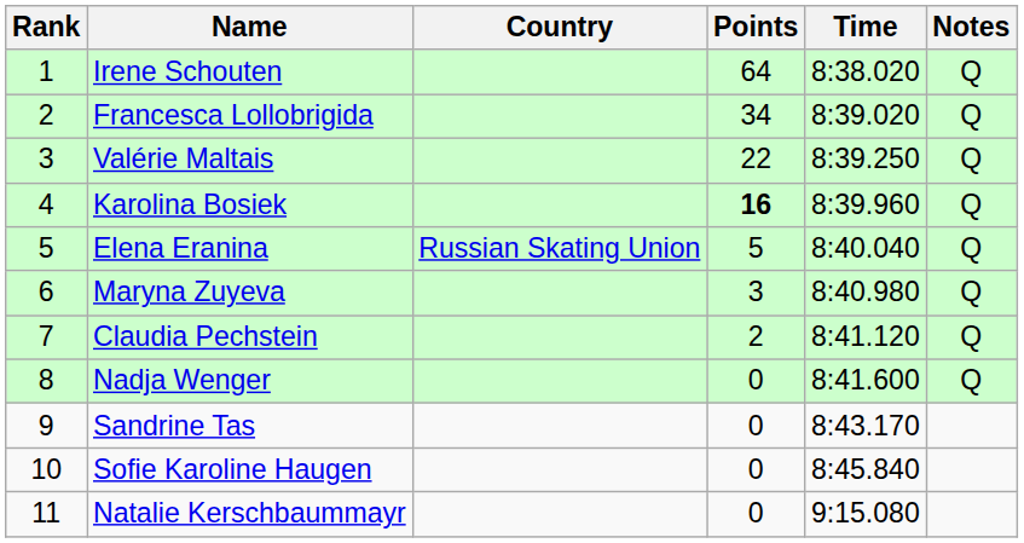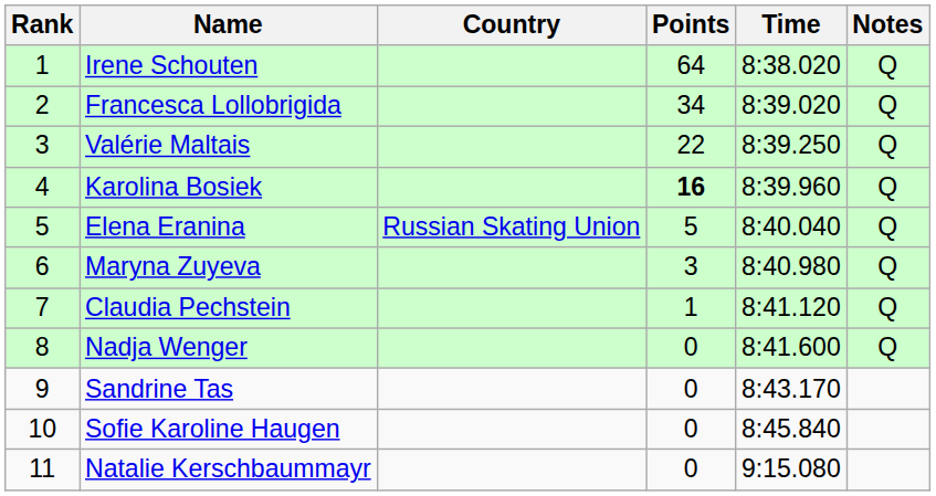Claudia Pechstein | Points: 2 -> 1
